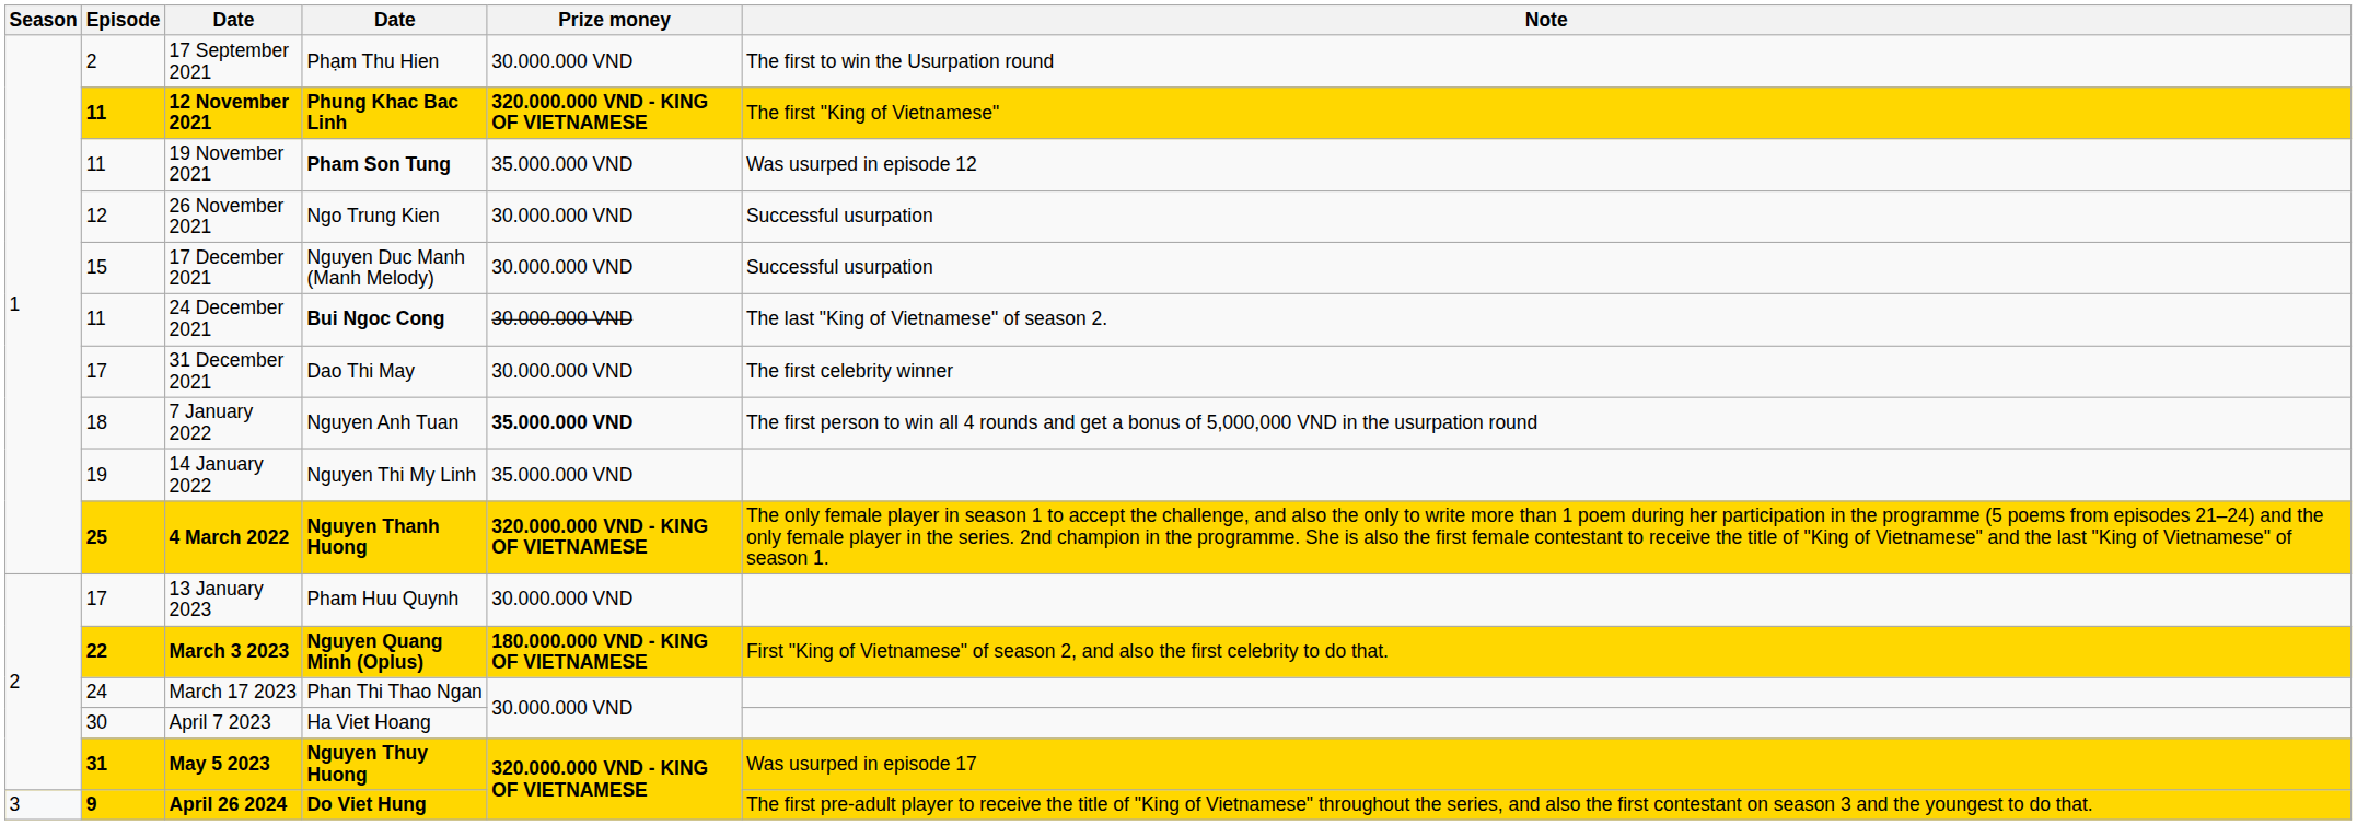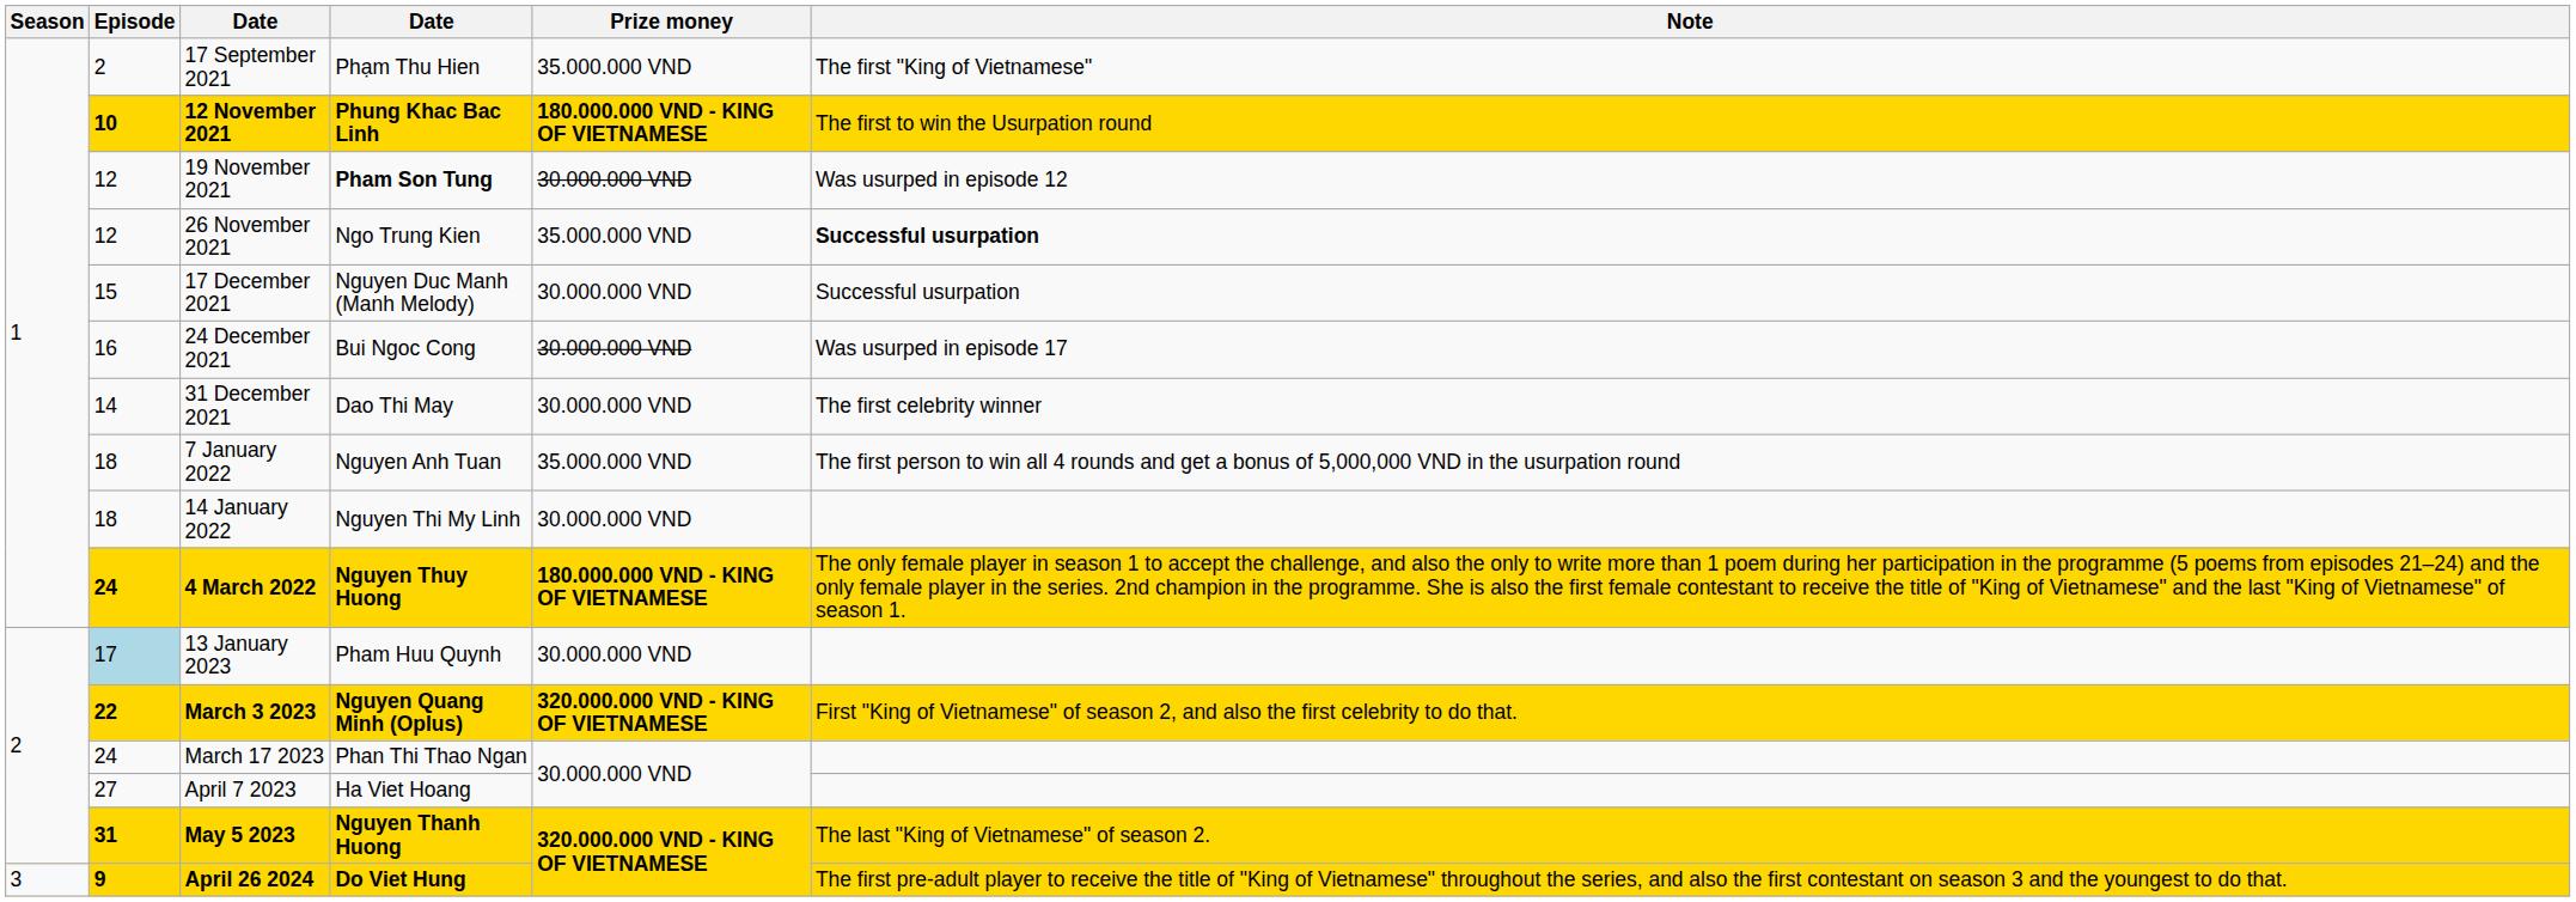17 September 2021 | Prize money: 30.000.000 VND -> 35.000.000 VND
17 September 2021 | Note: The first to win the Usurpation round -> The first "King of Vietnamese"
12 November 2021 | Episode: 11 -> 10
12 November 2021 | Prize money: 320.000.000 VND - KING OF VIETNAMESE -> 180.000.000 VND - KING OF VIETNAMESE
12 November 2021 | Note: The first "King of Vietnamese" -> The first to win the Usurpation round
19 November 2021 | Episode: 11 -> 12
19 November 2021 | Prize money: 35.000.000 VND -> 30.000.000 VND
26 November 2021 | Prize money: 30.000.000 VND -> 35.000.000 VND
26 November 2021 | Note: normal -> bold
24 December 2021 | Episode: 11 -> 16
24 December 2021 | column 4: bold -> normal
24 December 2021 | Note: The last "King of Vietnamese" of season 2. -> Was usurped in episode 17
31 December 2021 | Episode: 17 -> 14
7 January 2022 | Prize money: bold -> normal
14 January 2022 | Episode: 19 -> 18
14 January 2022 | Prize money: 35.000.000 VND -> 30.000.000 VND
4 March 2022 | Episode: 25 -> 24
4 March 2022 | column 4: Nguyen Thanh Huong -> Nguyen Thuy Huong
4 March 2022 | Prize money: 320.000.000 VND - KING OF VIETNAMESE -> 180.000.000 VND - KING OF VIETNAMESE
13 January 2023 | Episode: no background -> lightblue background
March 3 2023 | Prize money: 180.000.000 VND - KING OF VIETNAMESE -> 320.000.000 VND - KING OF VIETNAMESE
April 7 2023 | Episode: 30 -> 27
May 5 2023 | column 4: Nguyen Thuy Huong -> Nguyen Thanh Huong
May 5 2023 | Note: Was usurped in episode 17 -> The last "King of Vietnamese" of season 2.
